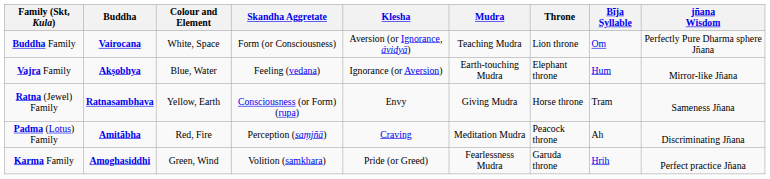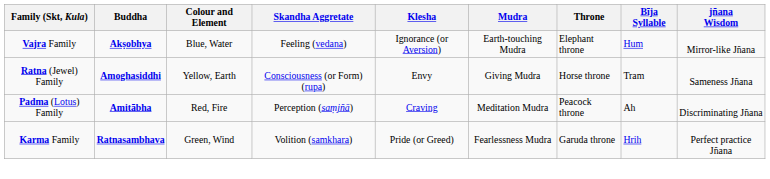- row: Buddha Family | Vairocana | White, Space | Form (or Consciousness) | Aversion (or Ignorance, ávidyā) | Teaching Mudra | Lion throne | Om | Perfectly Pure Dharma sphere Jñana
Ratna (Jewel) Family | Buddha: Ratnasambhava -> Amoghasiddhi
Karma Family | Buddha: Amoghasiddhi -> Ratnasambhava
